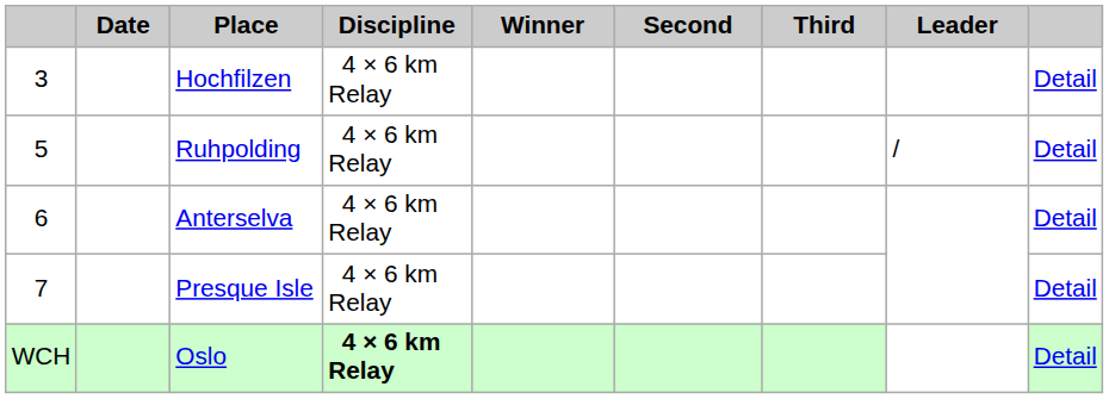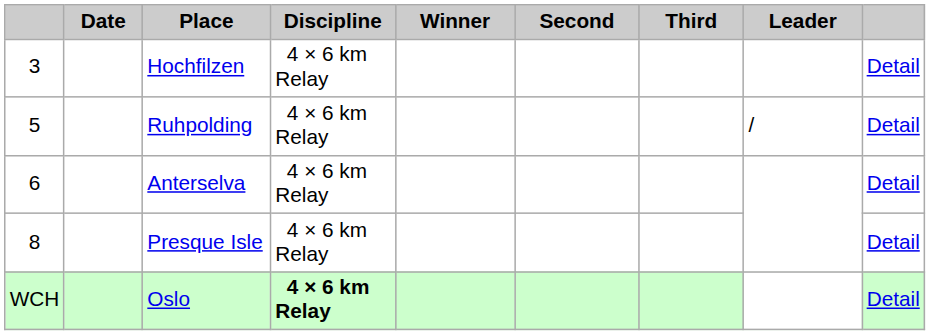Presque Isle | column 1: 7 -> 8
